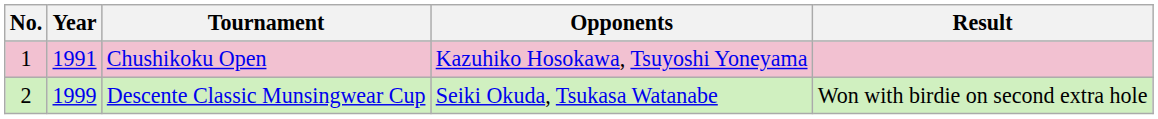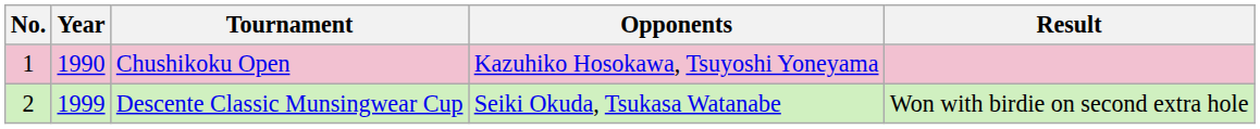Chushikoku Open | Year: 1991 -> 1990
